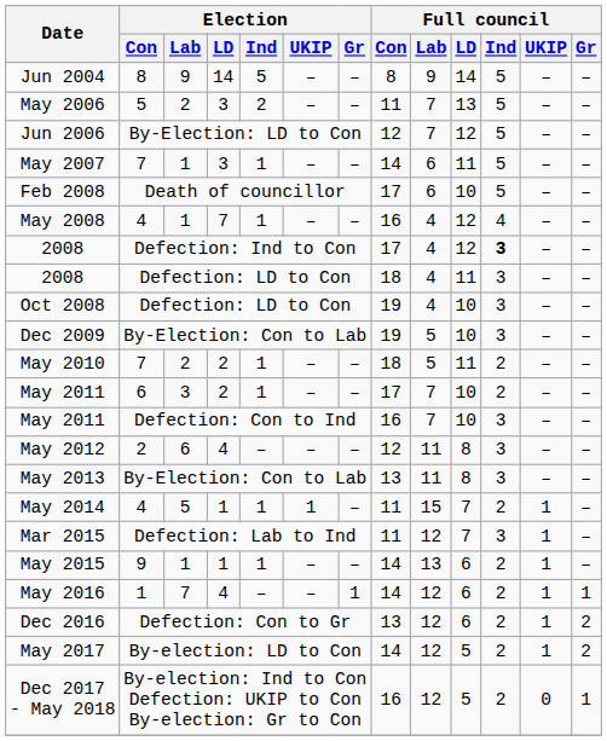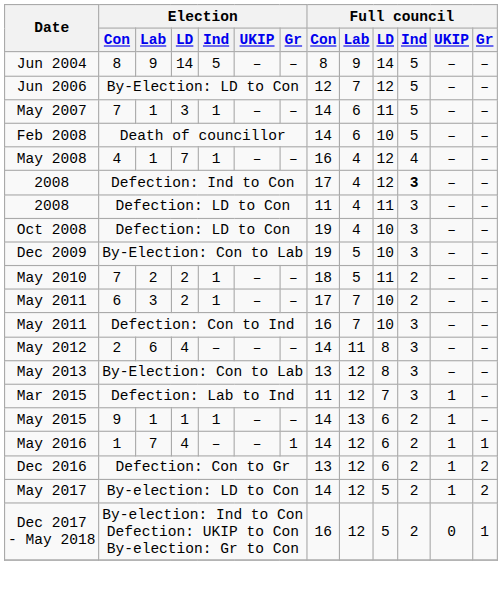- row: May 2006 | 5 | 2 | 3 | 2 | – | – | 11 | 7 | 13 | 5 | – | –
Feb 2008 | Full council / Con: 17 -> 14
2008 / Defection: LD to Con | Full council / Con: 18 -> 11
May 2012 | Full council / Con: 12 -> 14
May 2013 | Full council / Lab: 11 -> 12
- row: May 2014 | 4 | 5 | 1 | 1 | 1 | – | 11 | 15 | 7 | 2 | 1 | –
